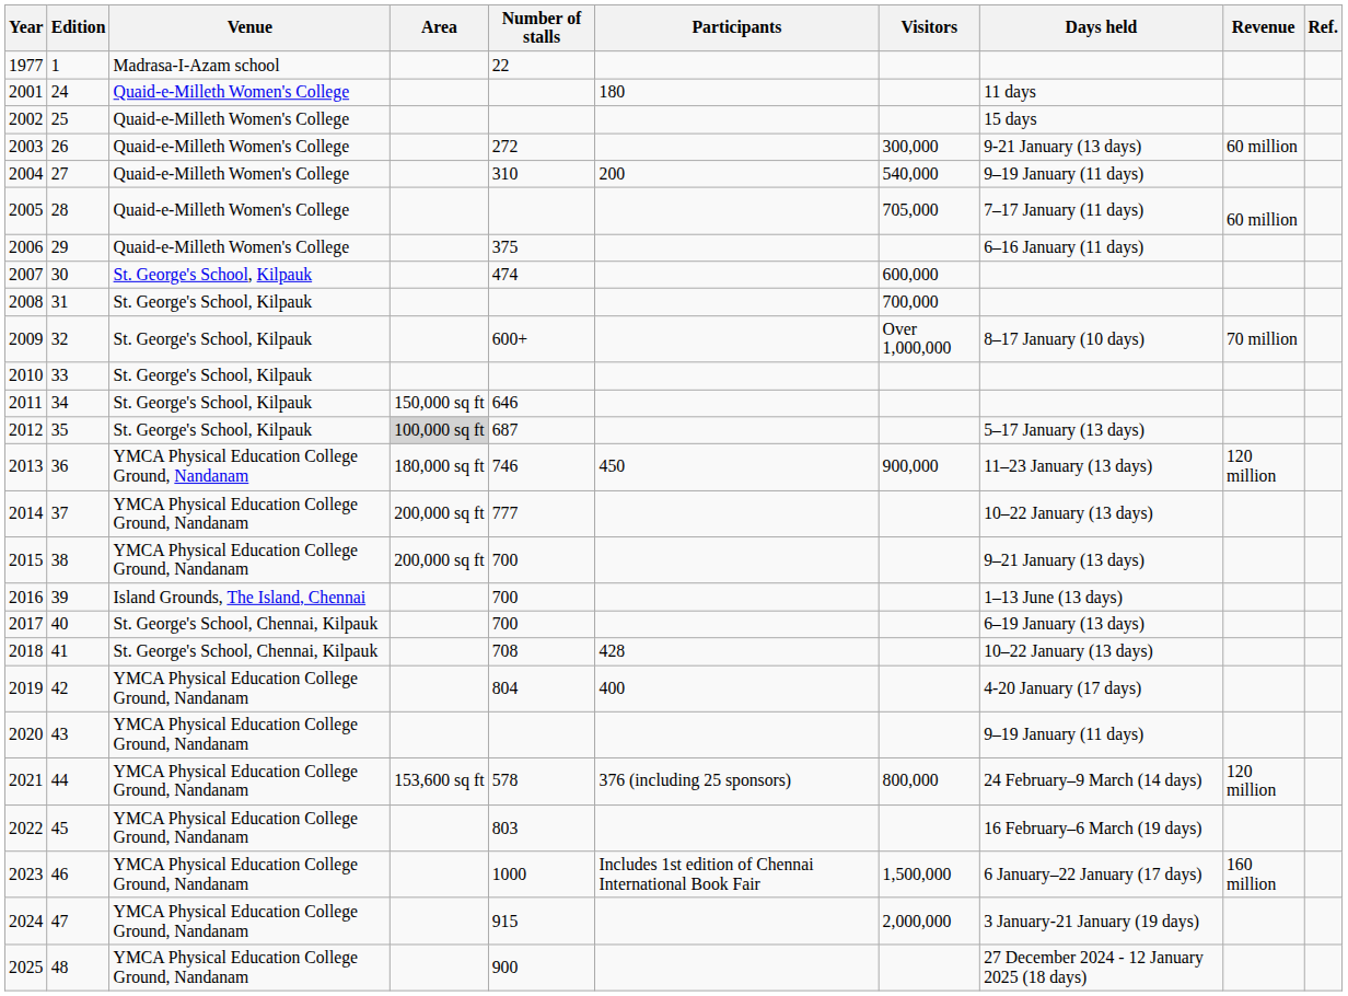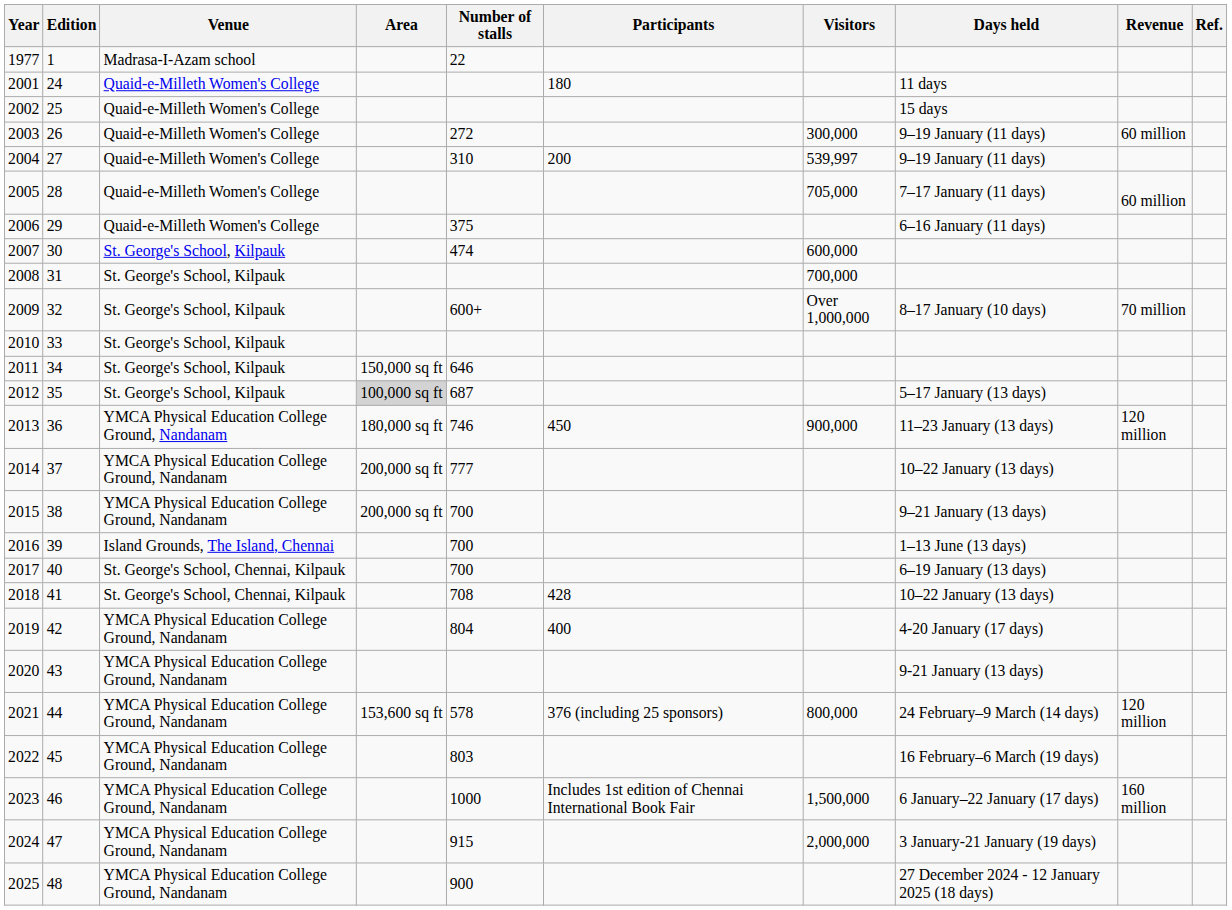2003 | Days held: 9-21 January (13 days) -> 9–19 January (11 days)
2004 | Visitors: 540,000 -> 539,997
2020 | Days held: 9–19 January (11 days) -> 9-21 January (13 days)
